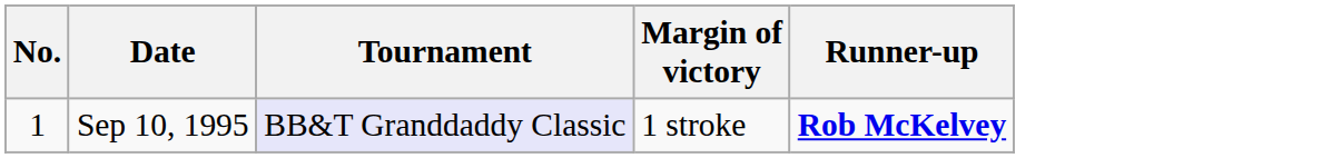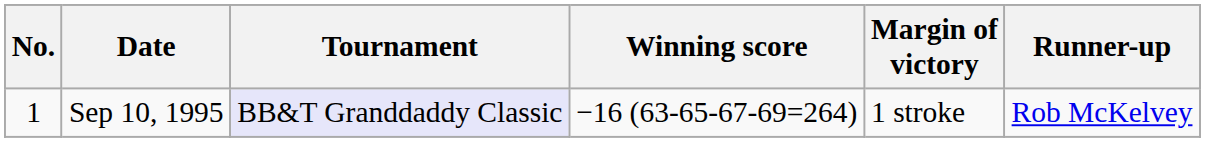+ column: Winning score | −16 (63-65-67-69=264)
Sep 10, 1995 | Runner-up: bold -> normal
